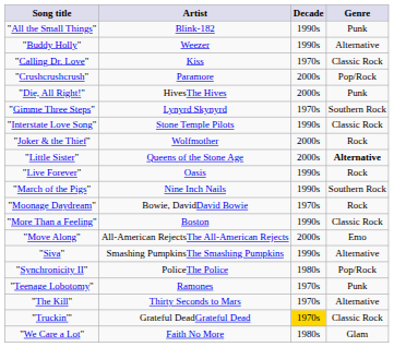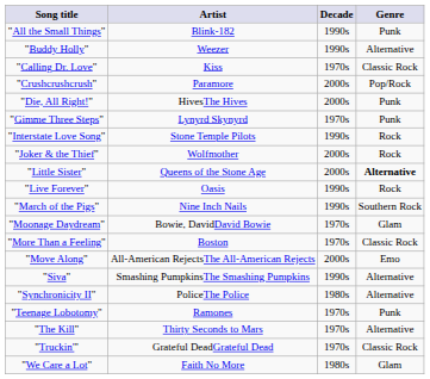"Gimme Three Steps" | Genre: Southern Rock -> Punk
"Interstate Love Song" | Genre: Classic Rock -> Rock
"Moonage Daydream" | Genre: Rock -> Glam
"More Than a Feeling" | Decade: 1990s -> 1970s
"Synchronicity II" | Genre: Pop/Rock -> Alternative
"Truckin'" | Decade: gold background -> no background
